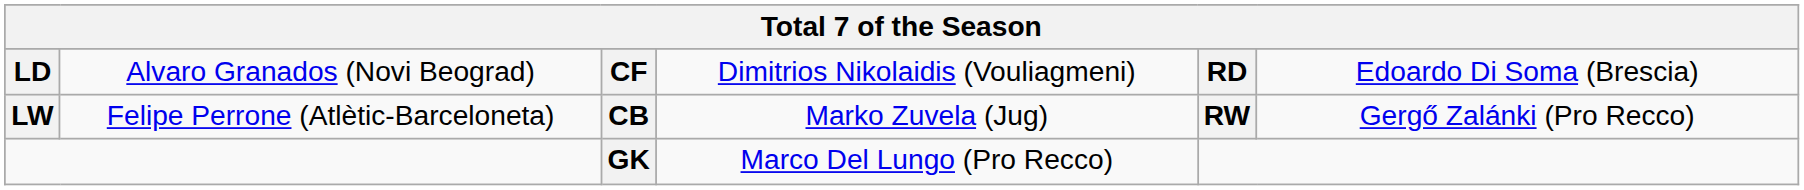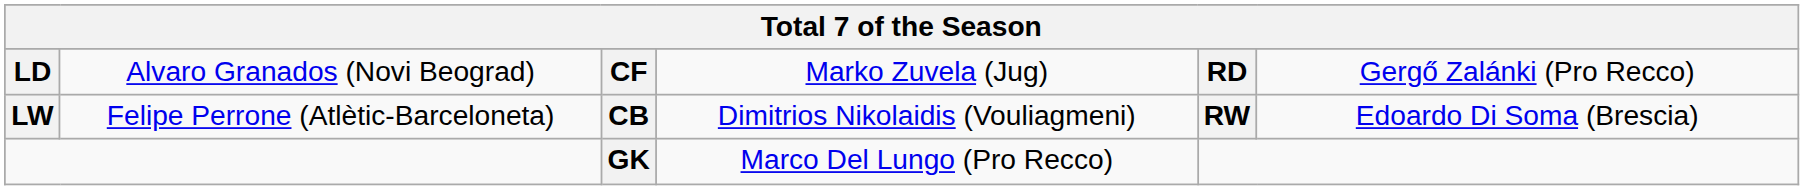CF | column 4: Dimitrios Nikolaidis (Vouliagmeni) -> Marko Zuvela (Jug)
CF | column 6: Edoardo Di Soma (Brescia) -> Gergő Zalánki (Pro Recco)
CB | column 4: Marko Zuvela (Jug) -> Dimitrios Nikolaidis (Vouliagmeni)
CB | column 6: Gergő Zalánki (Pro Recco) -> Edoardo Di Soma (Brescia)
